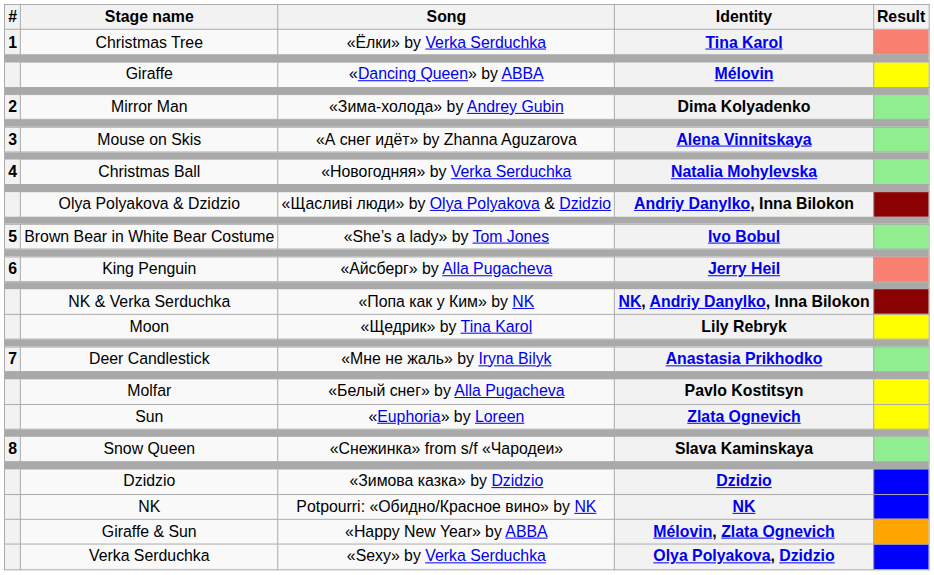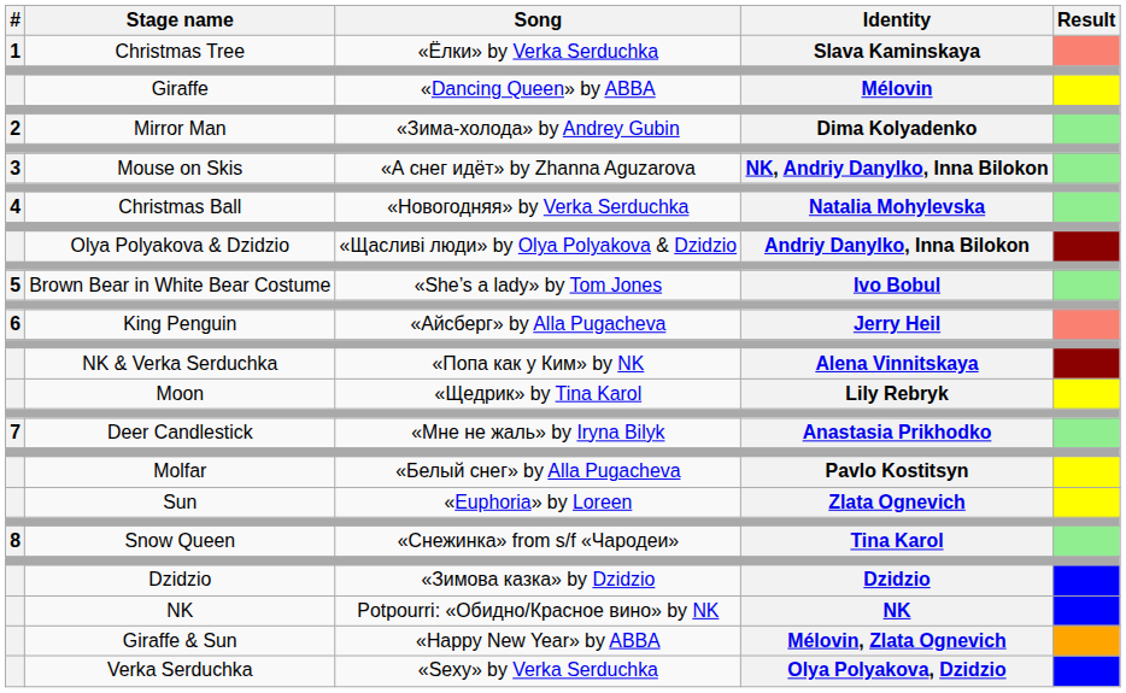Christmas Tree | Identity: Tina Karol -> Slava Kaminskaya
Mouse on Skis | Identity: Alena Vinnitskaya -> NK, Andriy Danylko, Inna Bilokon
NK & Verka Serduchka | Identity: NK, Andriy Danylko, Inna Bilokon -> Alena Vinnitskaya
Snow Queen | Identity: Slava Kaminskaya -> Tina Karol
